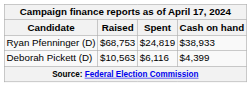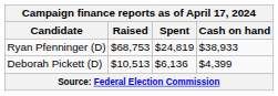Deborah Pickett (D) | Raised: $10,563 -> $10,513
Deborah Pickett (D) | Spent: $6,116 -> $6,136
